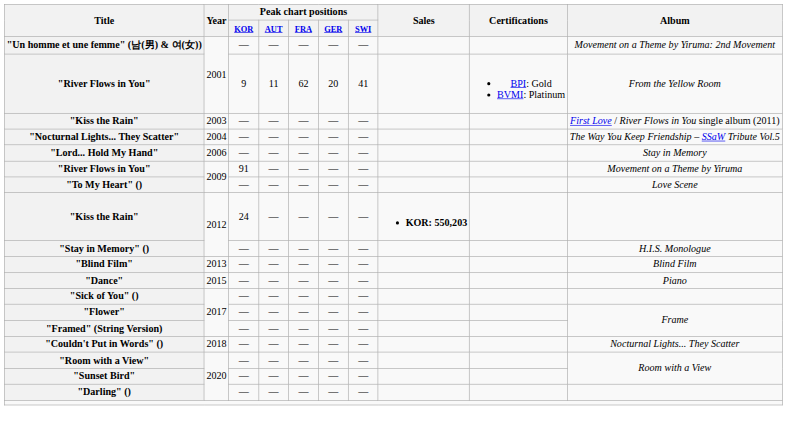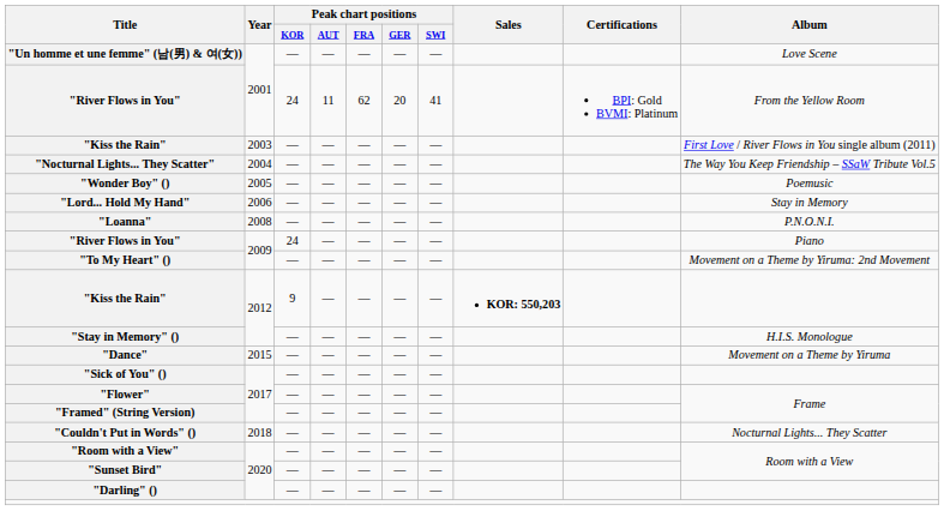"Un homme et une femme" (남(男) & 여(女)) | Album: Movement on a Theme by Yiruma: 2nd Movement -> Love Scene
"River Flows in You" / 2001 | Peak chart positions / KOR: 9 -> 24
+ row: "Wonder Boy" () | 2005 | — | — | — | — | — | Poemusic
+ row: "Loanna" | 2008 | — | — | — | — | — | P.N.O.N.I.
"River Flows in You" / 2009 | Peak chart positions / KOR: 91 -> 24
"River Flows in You" / 2009 | Album: Movement on a Theme by Yiruma -> Piano
"To My Heart" () | Album: Love Scene -> Movement on a Theme by Yiruma: 2nd Movement
"Kiss the Rain" / 2012 | Peak chart positions / KOR: 24 -> 9
- row: "Blind Film" | 2013 | — | — | — | — | — | Blind Film
"Dance" | Album: Piano -> Movement on a Theme by Yiruma
